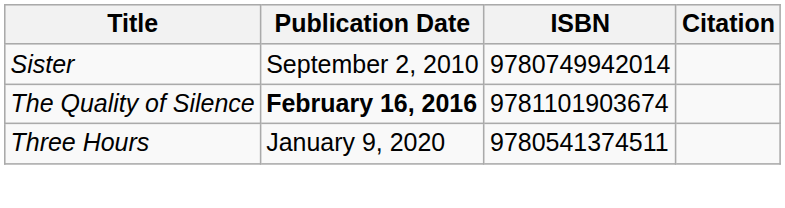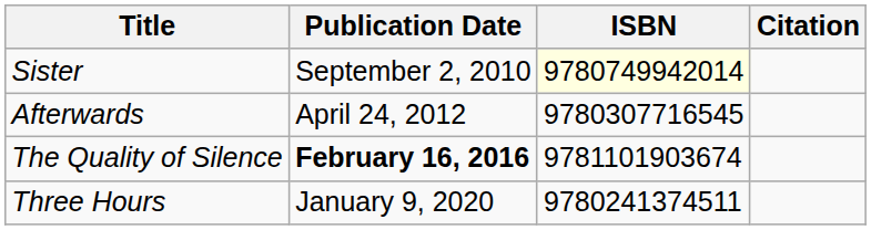Sister | ISBN: no background -> lightyellow background
+ row: Afterwards | April 24, 2012 | 9780307716545
Three Hours | ISBN: 9780541374511 -> 9780241374511
